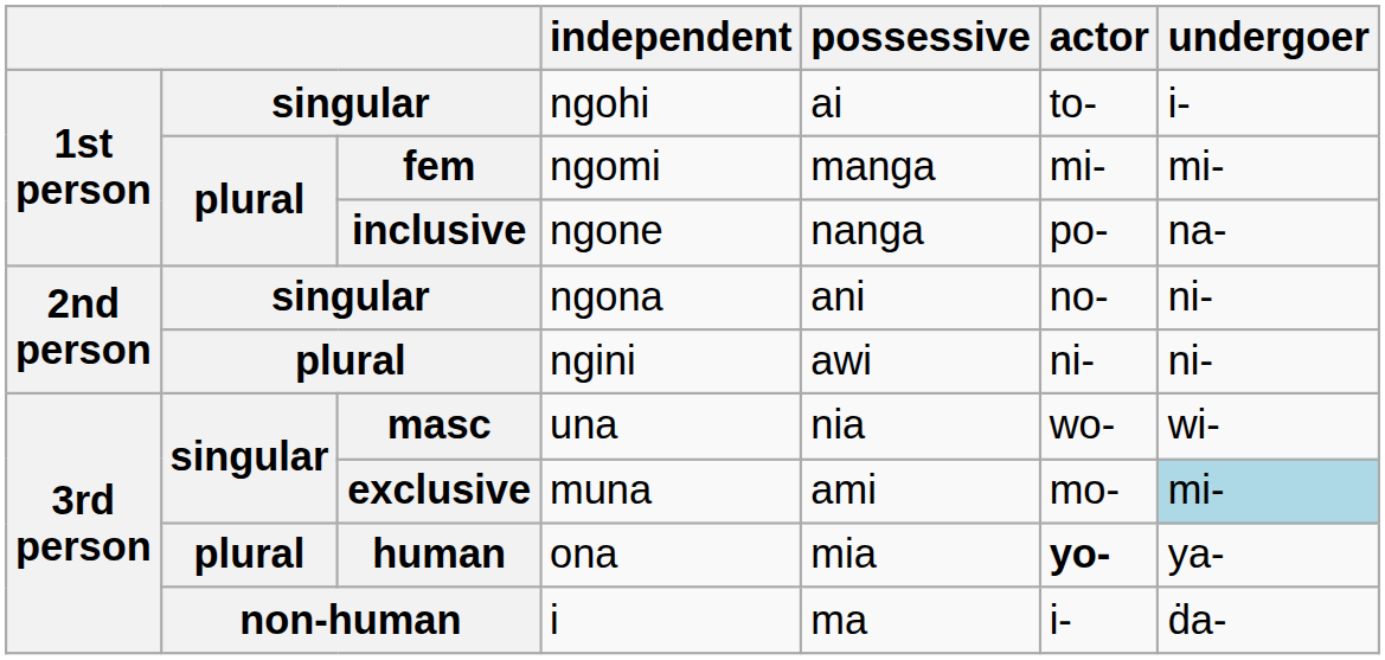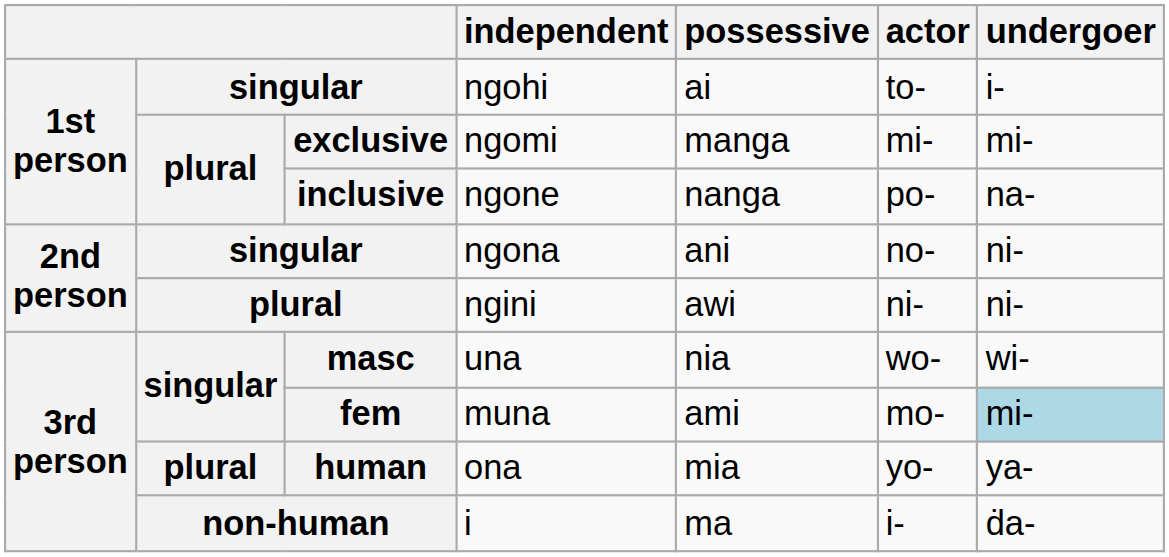ngomi | column 3: fem -> exclusive
muna | column 3: exclusive -> fem
ona | actor: bold -> normal
